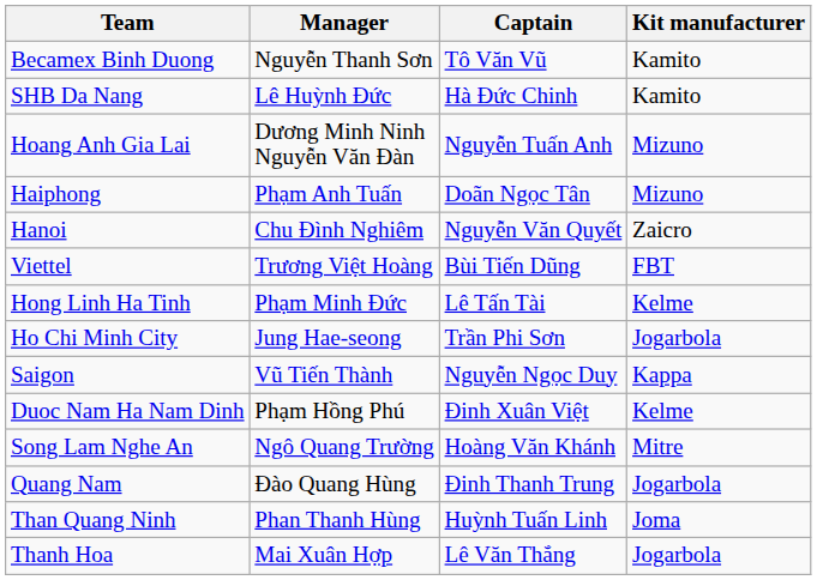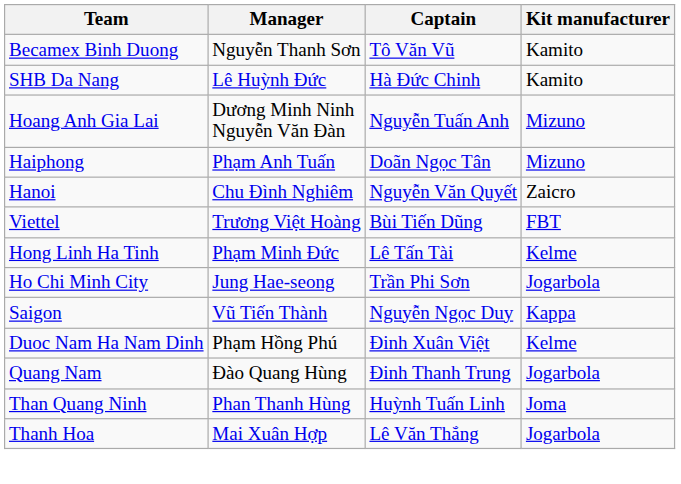- row: Song Lam Nghe An | Ngô Quang Trường | Hoàng Văn Khánh | Mitre
